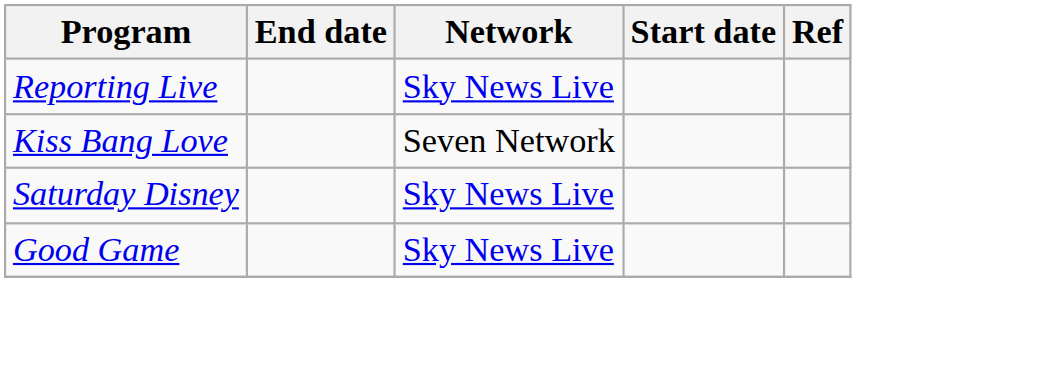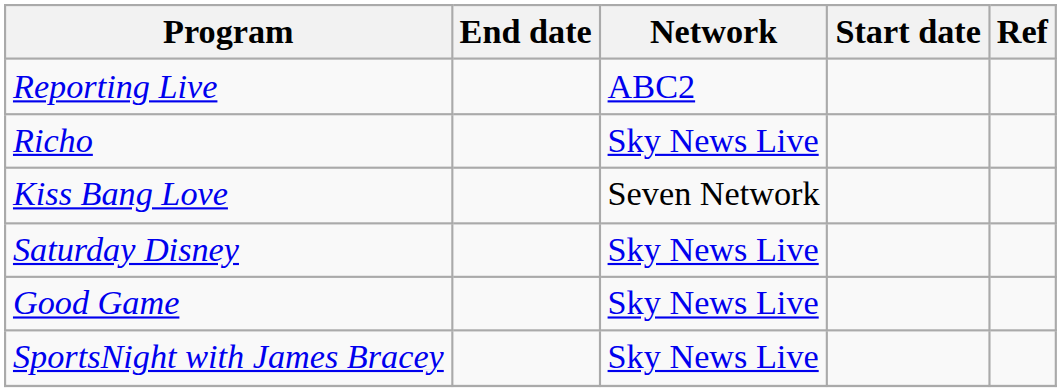Reporting Live | Network: Sky News Live -> ABC2
+ row: Richo | Sky News Live
+ row: SportsNight with James Bracey | Sky News Live
